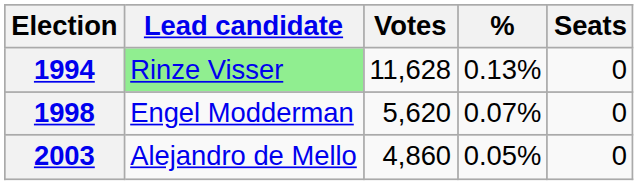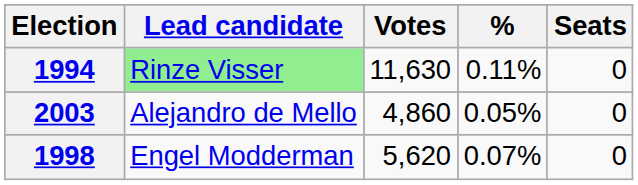1994 | Votes: 11,628 -> 11,630
1994 | %: 0.13% -> 0.11%
rows swapped: 1998 <-> 2003
